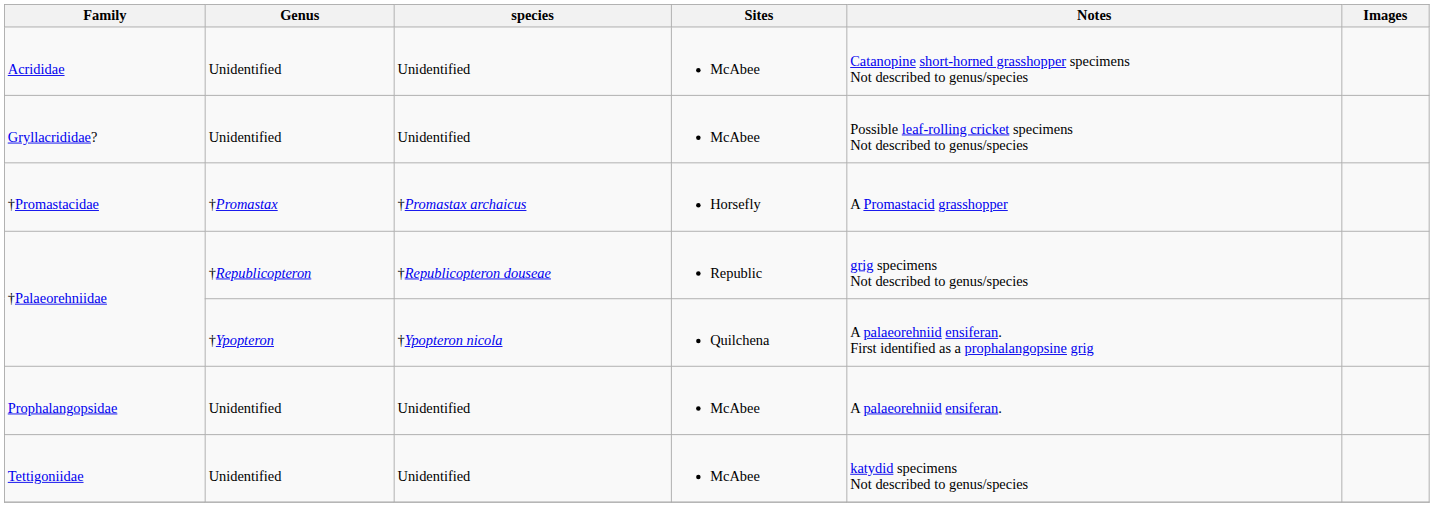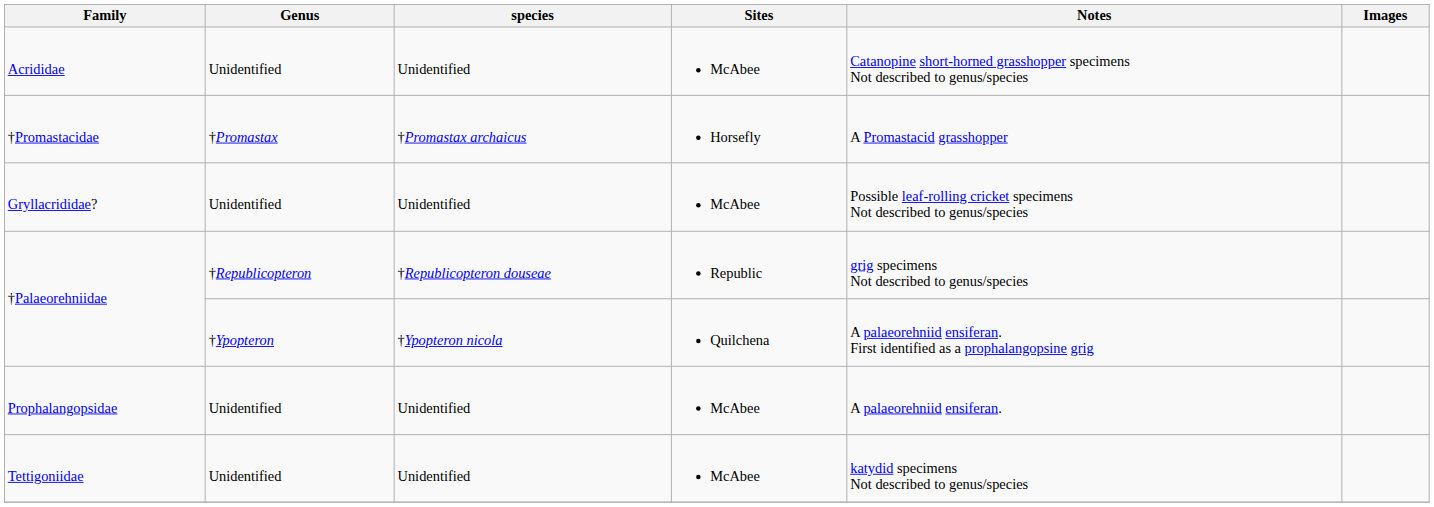rows swapped: Gryllacrididae? <-> †Promastacidae
